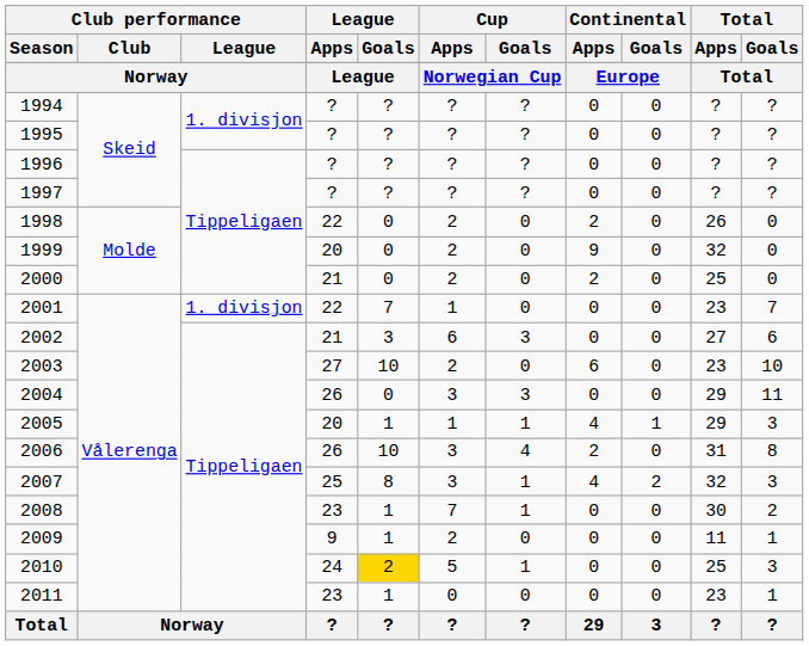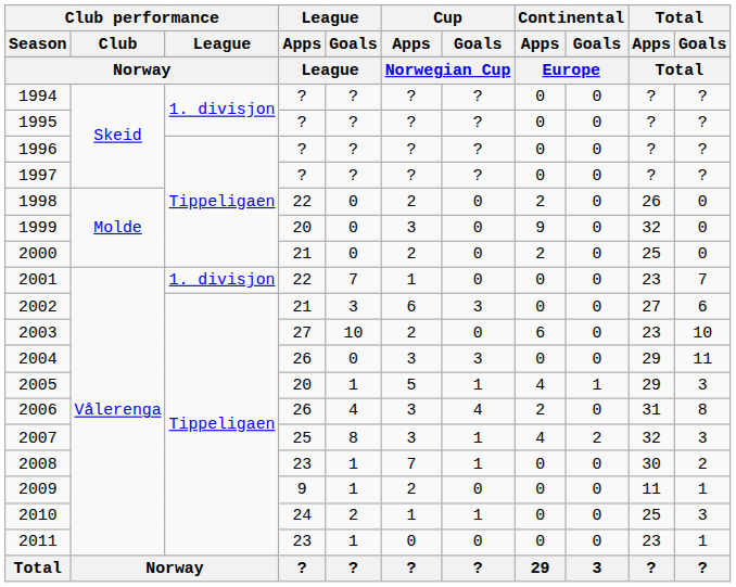1999 | Cup / Apps: 2 -> 3
2005 | Cup / Apps: 1 -> 5
2006 | League / Goals: 10 -> 4
2010 | League / Goals: gold background -> no background
2010 | Cup / Apps: 5 -> 1
